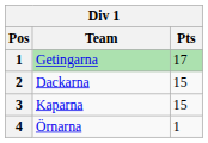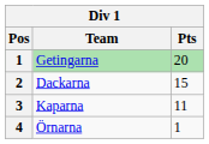Getingarna | Pts: 17 -> 20
Kaparna | Pts: 15 -> 11
